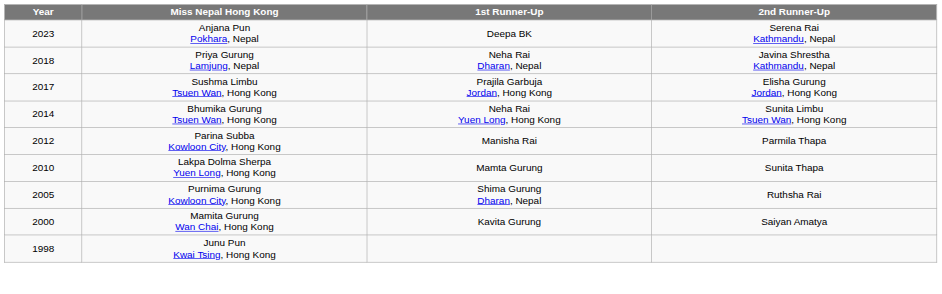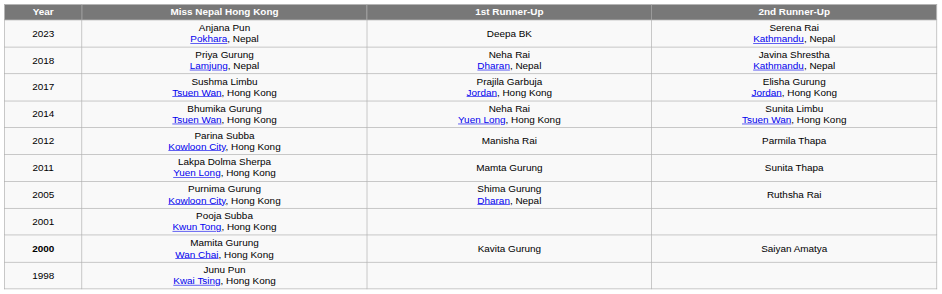Lakpa Dolma Sherpa Yuen Long, Hong Kong | Year: 2010 -> 2011
+ row: 2001 | Pooja Subba Kwun Tong, Hong Kong
Mamita Gurung Wan Chai, Hong Kong | Year: normal -> bold
